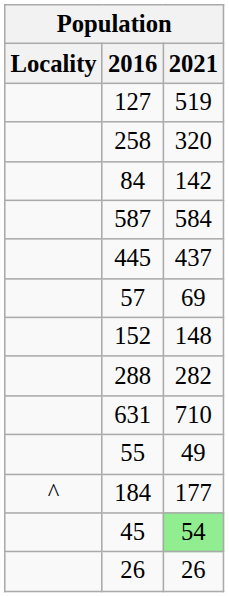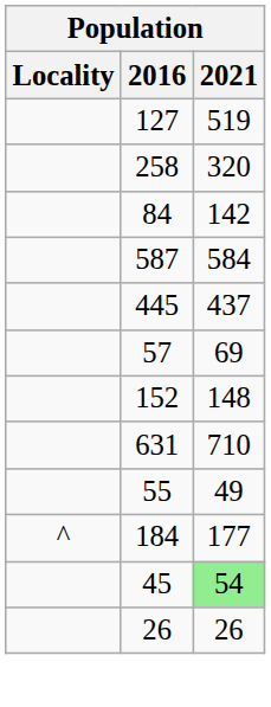- row: 288 | 282
